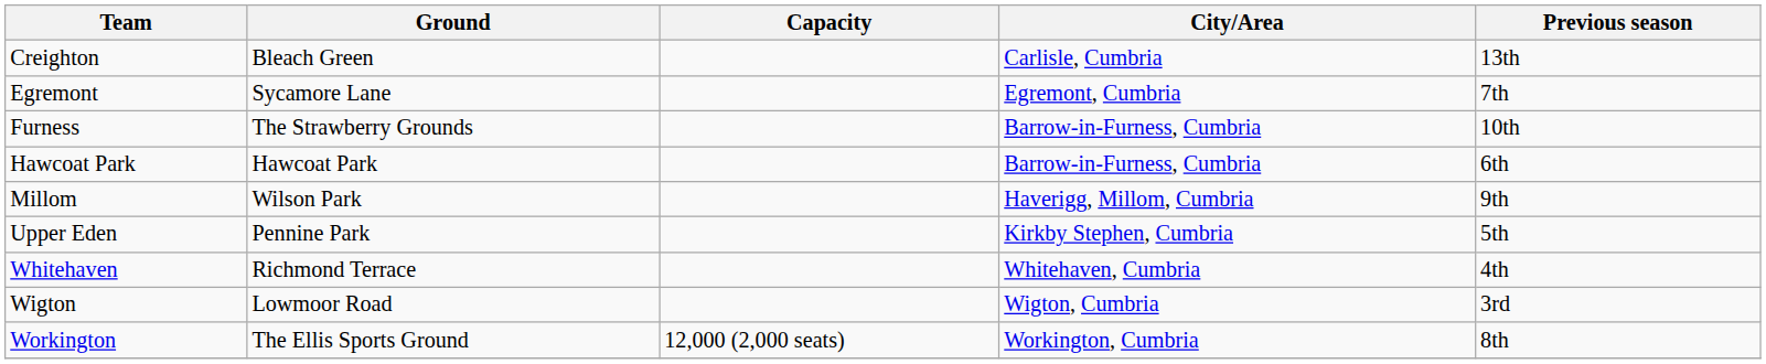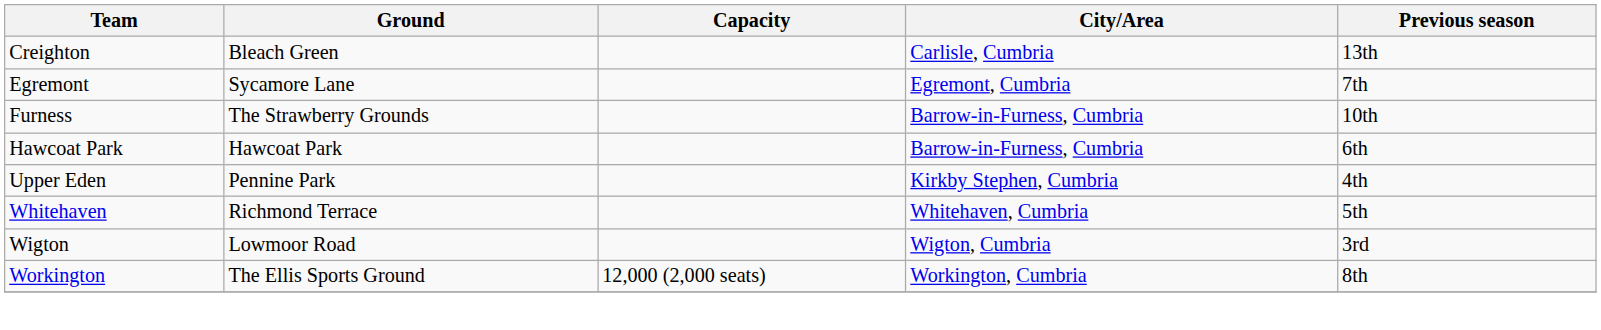- row: Millom | Wilson Park | Haverigg, Millom, Cumbria | 9th
Upper Eden | Previous season: 5th -> 4th
Whitehaven | Previous season: 4th -> 5th
